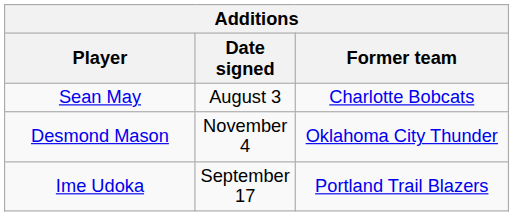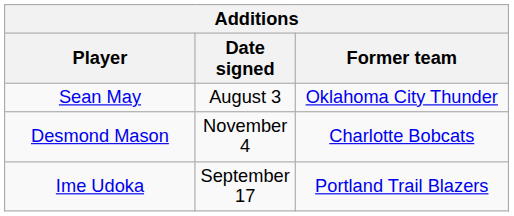Sean May | Former team: Charlotte Bobcats -> Oklahoma City Thunder
Desmond Mason | Former team: Oklahoma City Thunder -> Charlotte Bobcats
